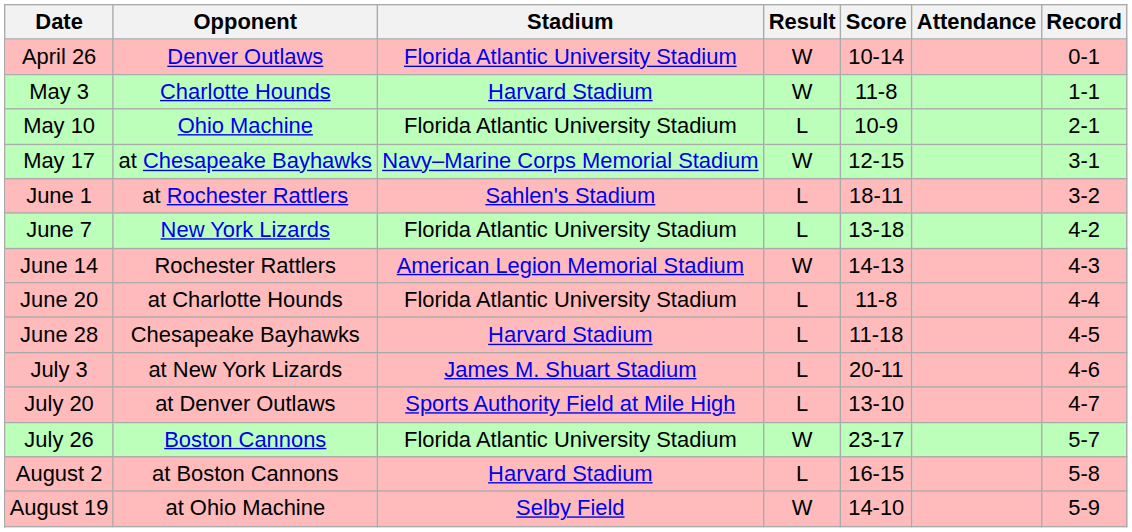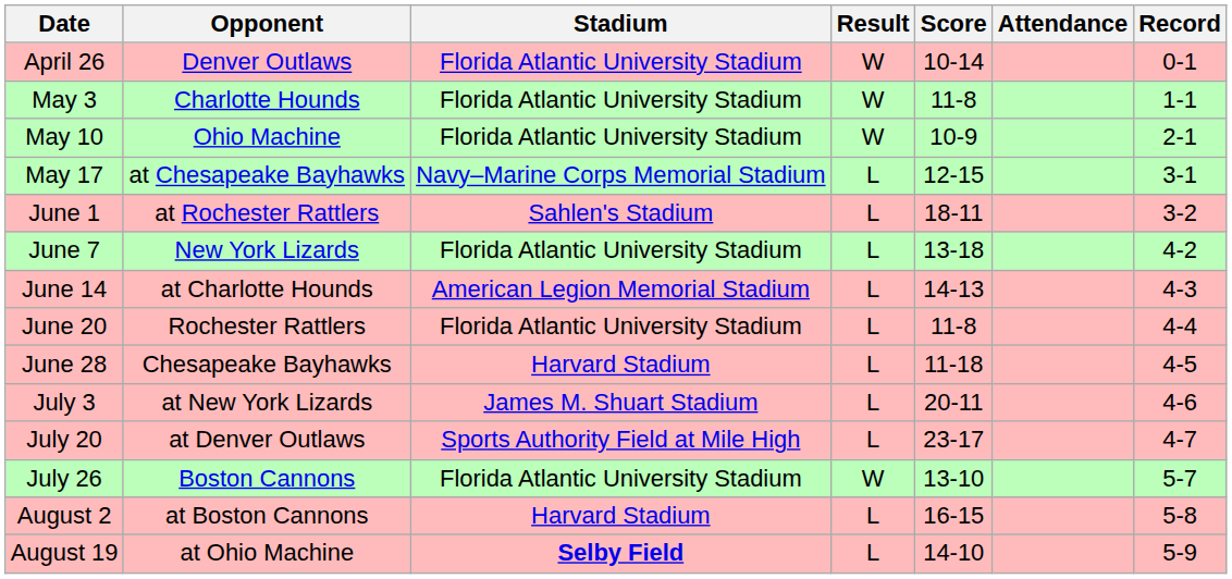May 3 | Stadium: Harvard Stadium -> Florida Atlantic University Stadium
May 10 | Result: L -> W
May 17 | Result: W -> L
June 14 | Opponent: Rochester Rattlers -> at Charlotte Hounds
June 14 | Result: W -> L
June 20 | Opponent: at Charlotte Hounds -> Rochester Rattlers
July 20 | Score: 13-10 -> 23-17
July 26 | Score: 23-17 -> 13-10
August 19 | Stadium: normal -> bold
August 19 | Result: W -> L
